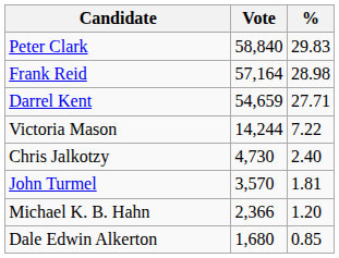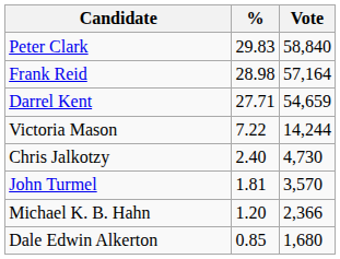columns swapped: Vote <-> %
